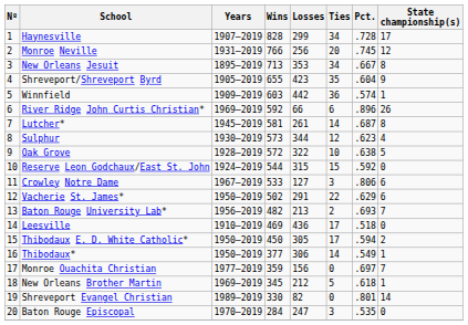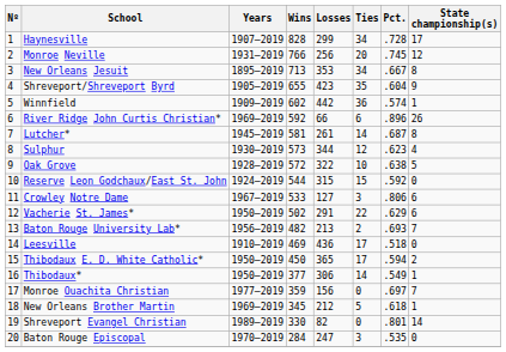Winnfield | Wins: 603 -> 602
Thibodaux E. D. White Catholic* | Losses: 305 -> 365
